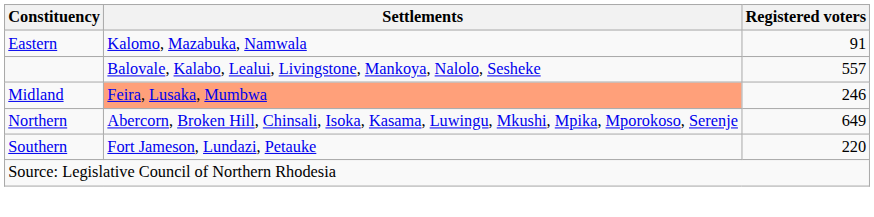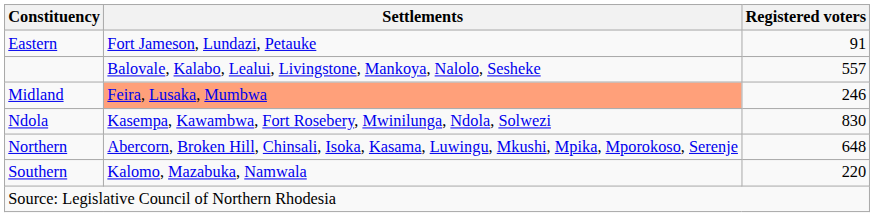Eastern | Settlements: Kalomo, Mazabuka, Namwala -> Fort Jameson, Lundazi, Petauke
+ row: Ndola | Kasempa, Kawambwa, Fort Rosebery, Mwinilunga, Ndola, Solwezi | 830
Northern | Registered voters: 649 -> 648
Southern | Settlements: Fort Jameson, Lundazi, Petauke -> Kalomo, Mazabuka, Namwala
